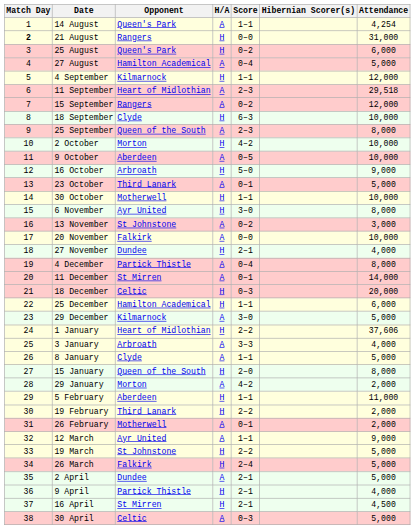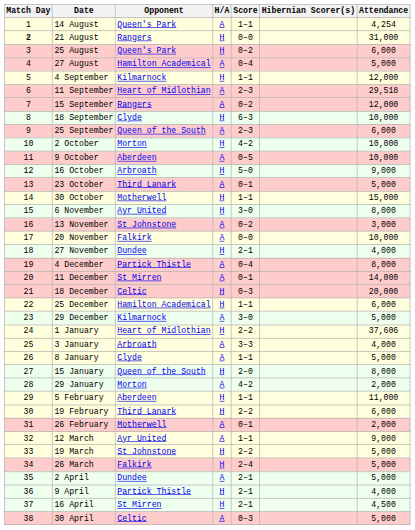25 September | Attendance: 8,000 -> 6,000
30 October | Attendance: 10,000 -> 15,000
19 February | Attendance: 2,000 -> 6,000
